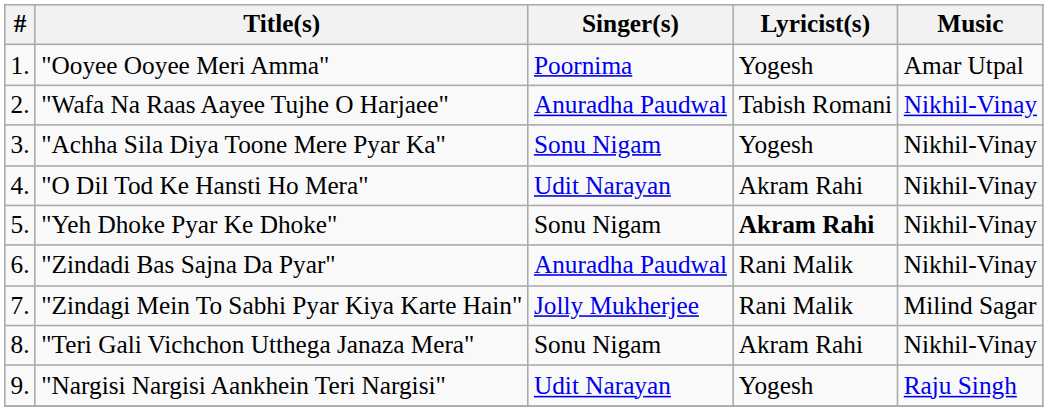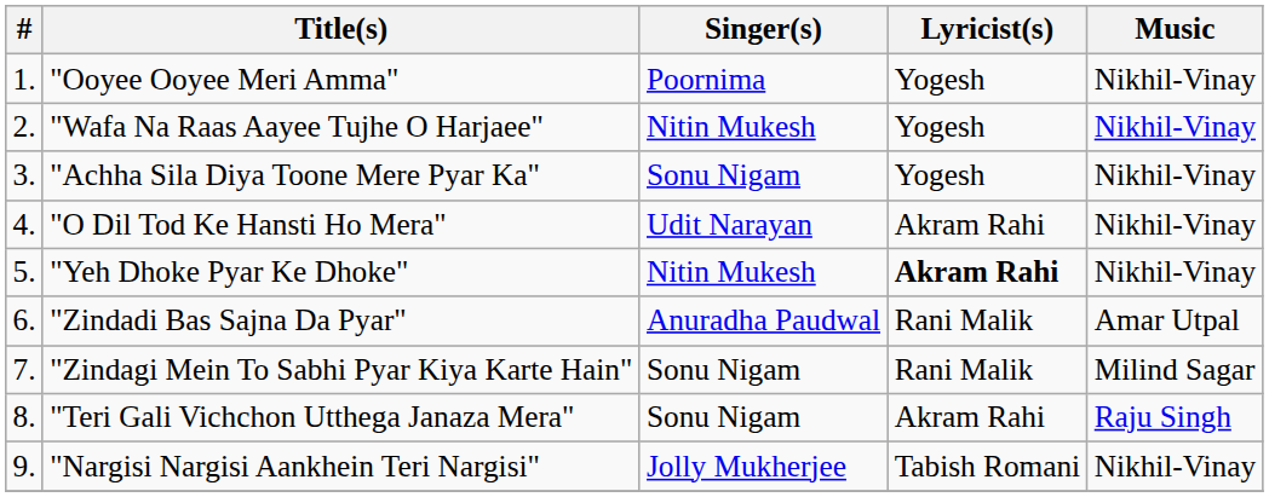"Ooyee Ooyee Meri Amma" | Music: Amar Utpal -> Nikhil-Vinay
"Wafa Na Raas Aayee Tujhe O Harjaee" | Singer(s): Anuradha Paudwal -> Nitin Mukesh
"Wafa Na Raas Aayee Tujhe O Harjaee" | Lyricist(s): Tabish Romani -> Yogesh
"Yeh Dhoke Pyar Ke Dhoke" | Singer(s): Sonu Nigam -> Nitin Mukesh
"Zindadi Bas Sajna Da Pyar" | Music: Nikhil-Vinay -> Amar Utpal
"Zindagi Mein To Sabhi Pyar Kiya Karte Hain" | Singer(s): Jolly Mukherjee -> Sonu Nigam
"Teri Gali Vichchon Utthega Janaza Mera" | Music: Nikhil-Vinay -> Raju Singh
"Nargisi Nargisi Aankhein Teri Nargisi" | Singer(s): Udit Narayan -> Jolly Mukherjee
"Nargisi Nargisi Aankhein Teri Nargisi" | Lyricist(s): Yogesh -> Tabish Romani
"Nargisi Nargisi Aankhein Teri Nargisi" | Music: Raju Singh -> Nikhil-Vinay
